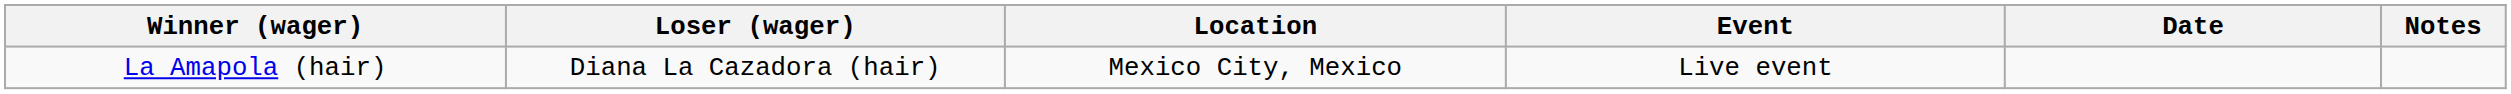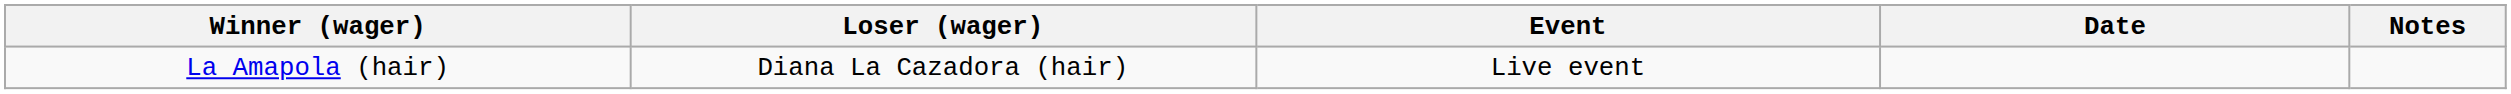- column: Location | Mexico City, Mexico
